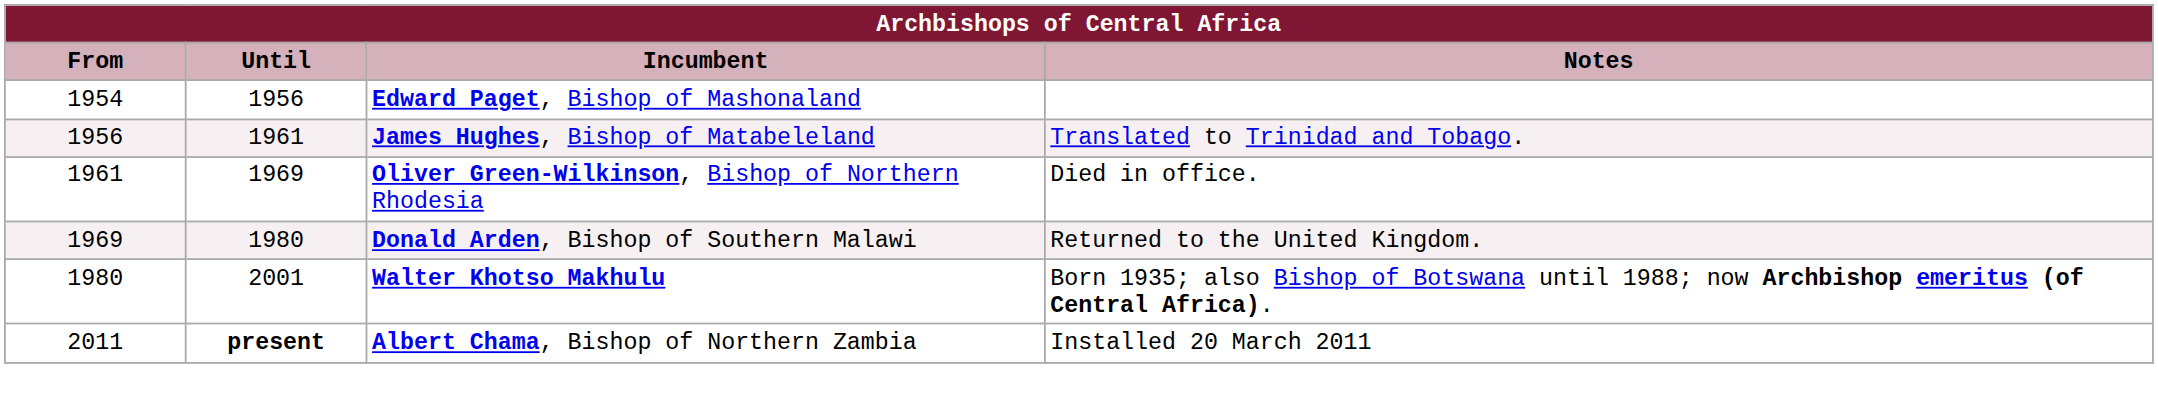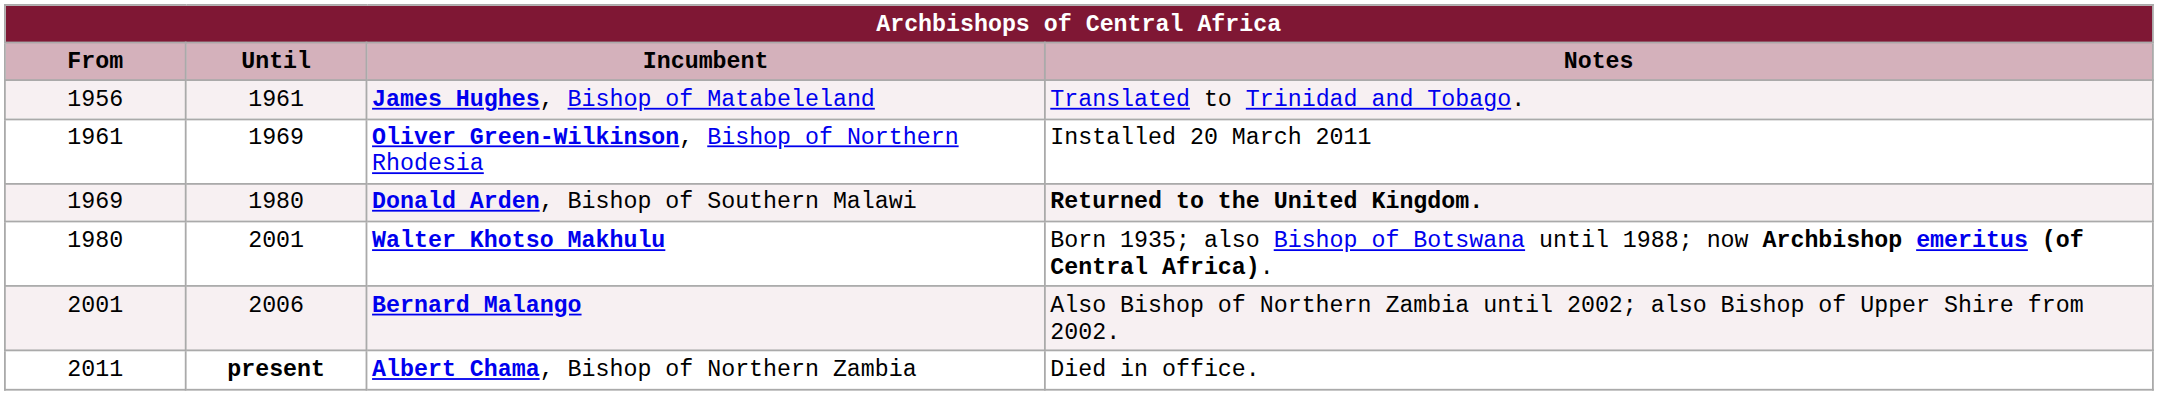- row: 1954 | 1956 | Edward Paget, Bishop of Mashonaland
Oliver Green-Wilkinson, Bishop of Northern Rhodesia | Notes: Died in office. -> Installed 20 March 2011
Donald Arden, Bishop of Southern Malawi | Notes: normal -> bold
+ row: 2001 | 2006 | Bernard Malango | Also Bishop of Northern Zambia until 2002; also Bishop of Upper Shire from 2002.
Albert Chama, Bishop of Northern Zambia | Notes: Installed 20 March 2011 -> Died in office.
